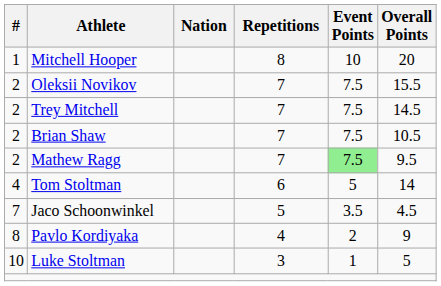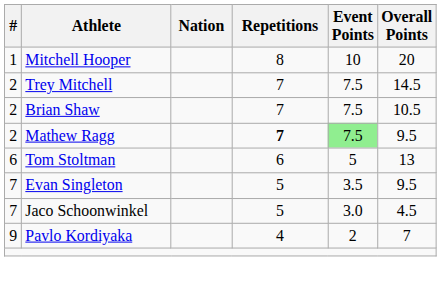- row: 2 | Oleksii Novikov | 7 | 7.5 | 15.5
Mathew Ragg | Repetitions: normal -> bold
Tom Stoltman | #: 4 -> 6
Tom Stoltman | Overall Points: 14 -> 13
+ row: 7 | Evan Singleton | 5 | 3.5 | 9.5
Jaco Schoonwinkel | Event Points: 3.5 -> 3.0
Pavlo Kordiyaka | #: 8 -> 9
Pavlo Kordiyaka | Overall Points: 9 -> 7
- row: 10 | Luke Stoltman | 3 | 1 | 5
